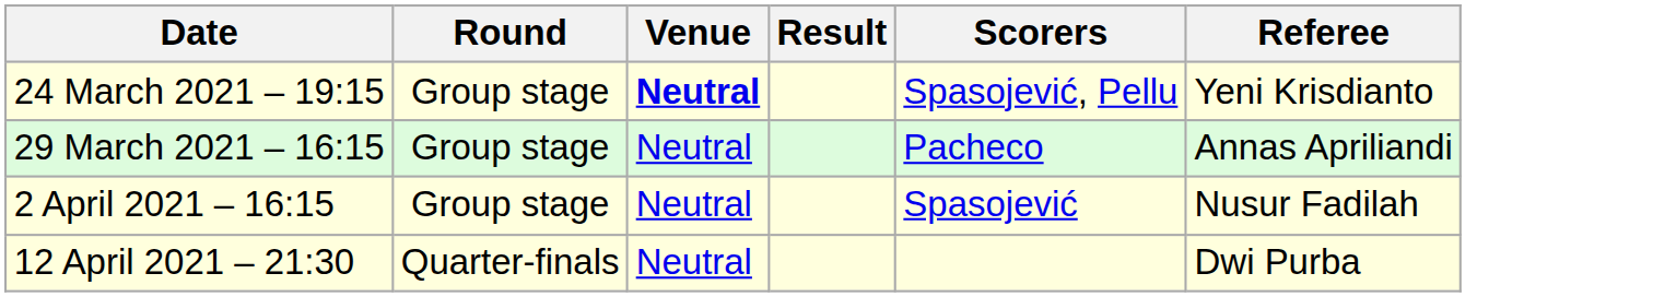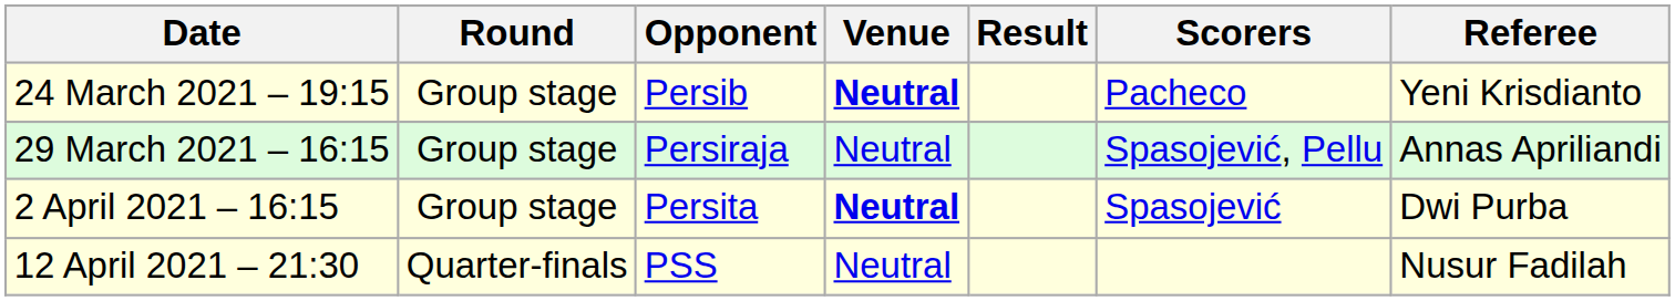+ column: Opponent | Persib | Persiraja | Persita | PSS
24 March 2021 – 19:15 | Scorers: Spasojević, Pellu -> Pacheco
29 March 2021 – 16:15 | Scorers: Pacheco -> Spasojević, Pellu
2 April 2021 – 16:15 | Venue: normal -> bold
2 April 2021 – 16:15 | Referee: Nusur Fadilah -> Dwi Purba
12 April 2021 – 21:30 | Referee: Dwi Purba -> Nusur Fadilah
